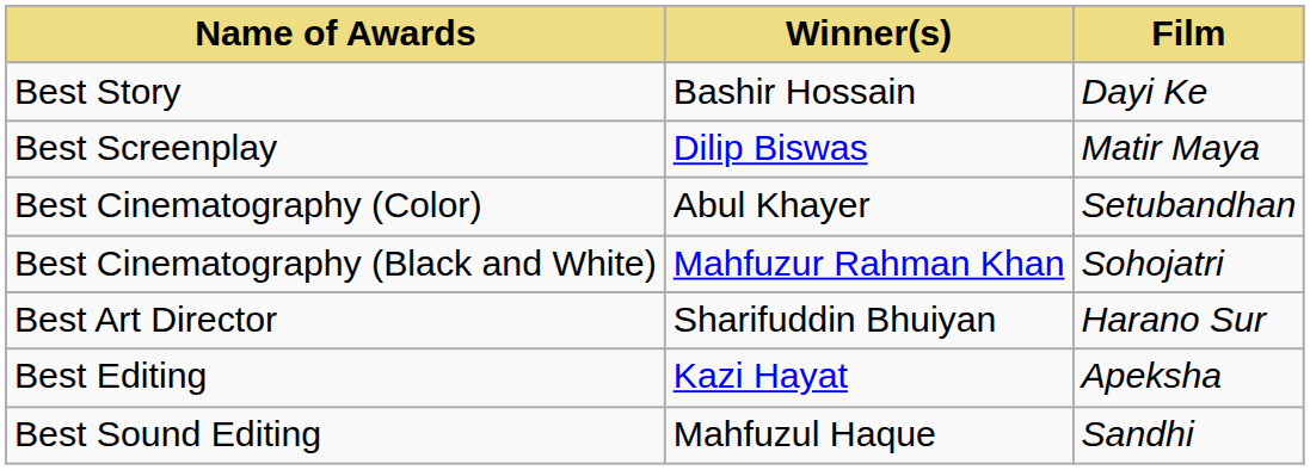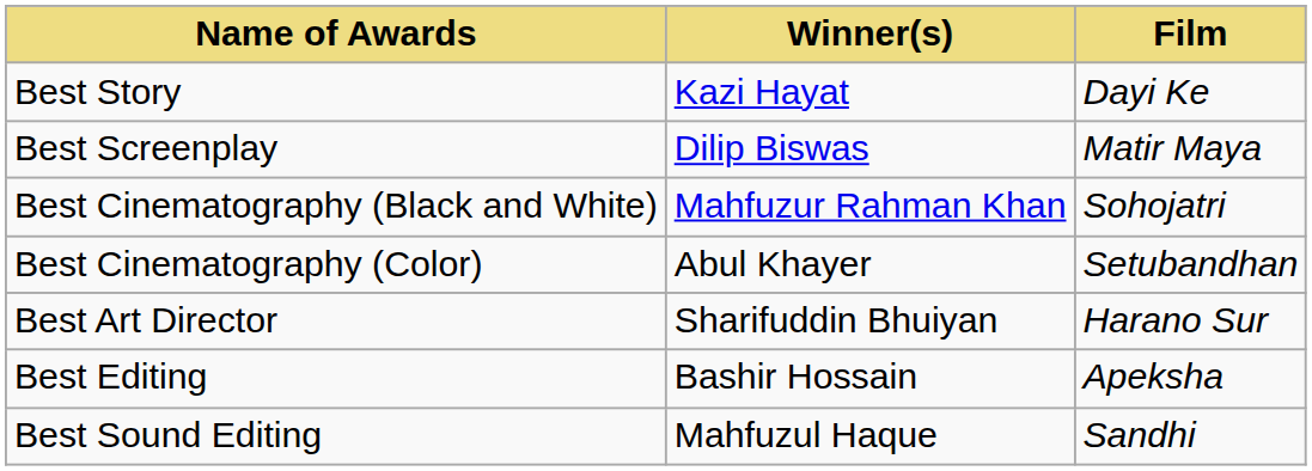Best Story | Winner(s): Bashir Hossain -> Kazi Hayat
rows swapped: Best Cinematography (Black and White) <-> Best Cinematography (Color)
Best Editing | Winner(s): Kazi Hayat -> Bashir Hossain
